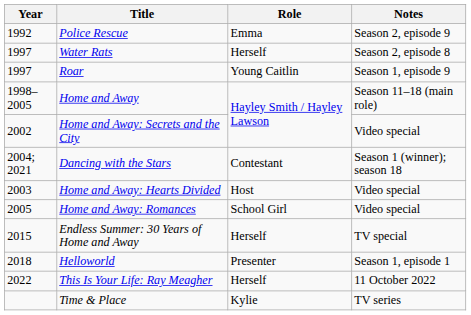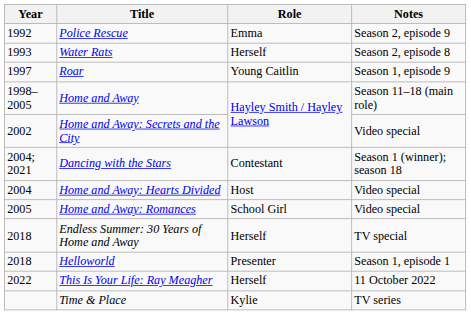Water Rats | Year: 1997 -> 1993
Home and Away: Hearts Divided | Year: 2003 -> 2004
Endless Summer: 30 Years of Home and Away | Year: 2015 -> 2018
